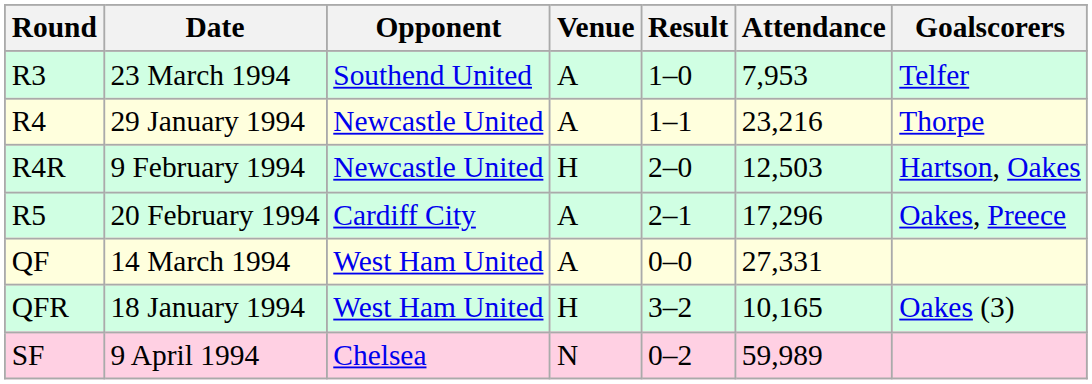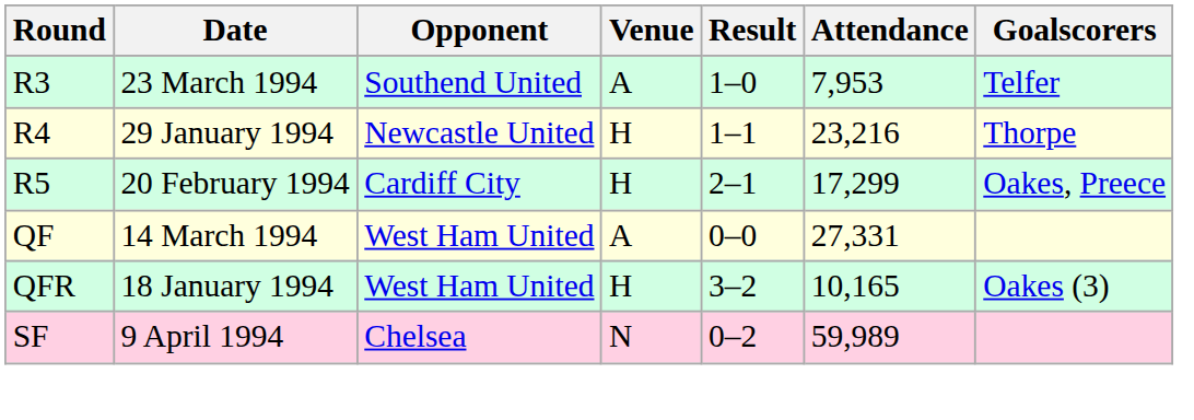R4 | Venue: A -> H
- row: R4R | 9 February 1994 | Newcastle United | H | 2–0 | 12,503 | Hartson, Oakes
R5 | Venue: A -> H
R5 | Attendance: 17,296 -> 17,299
